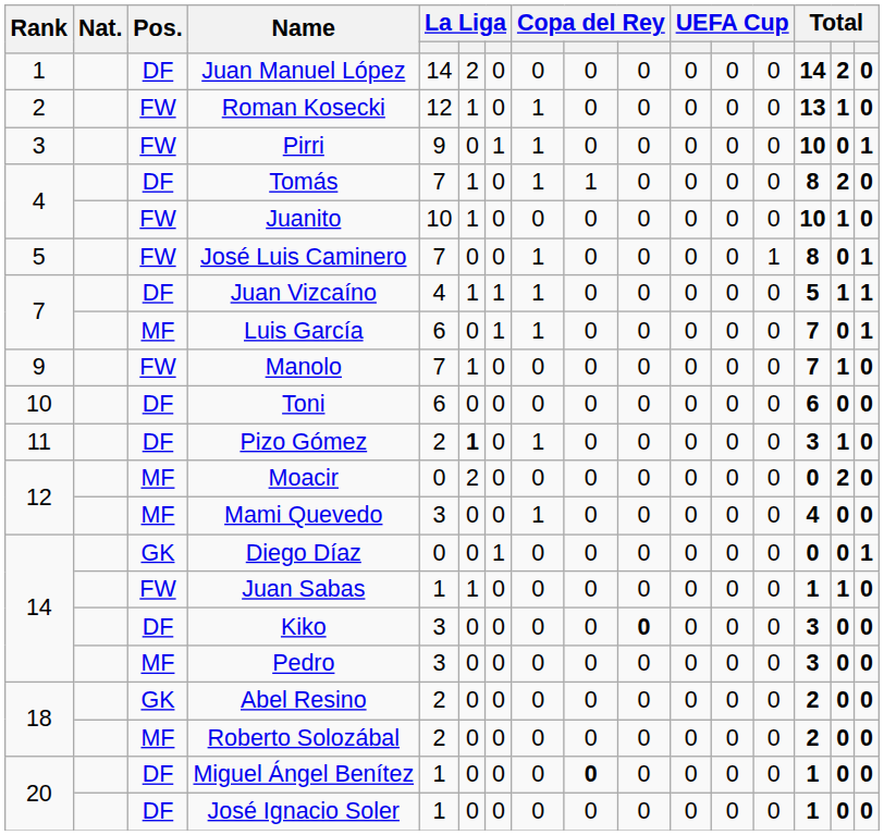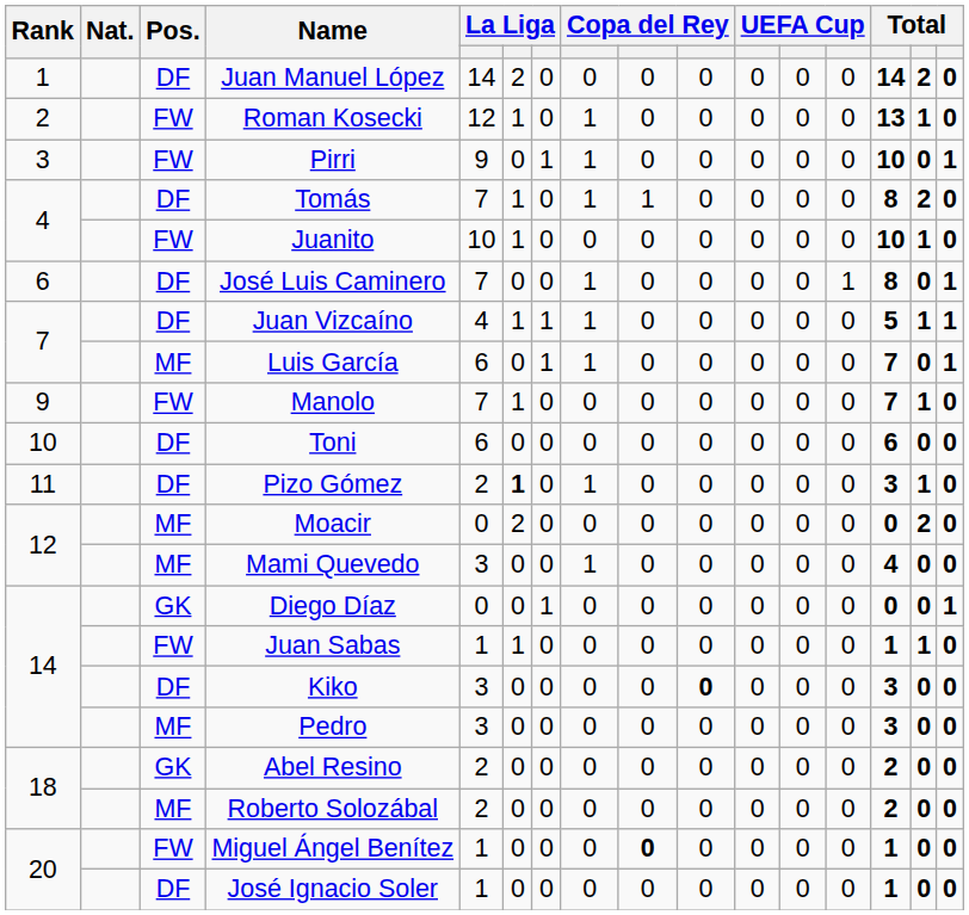José Luis Caminero | Rank: 5 -> 6
José Luis Caminero | Pos.: FW -> DF
Miguel Ángel Benítez | Pos.: DF -> FW
